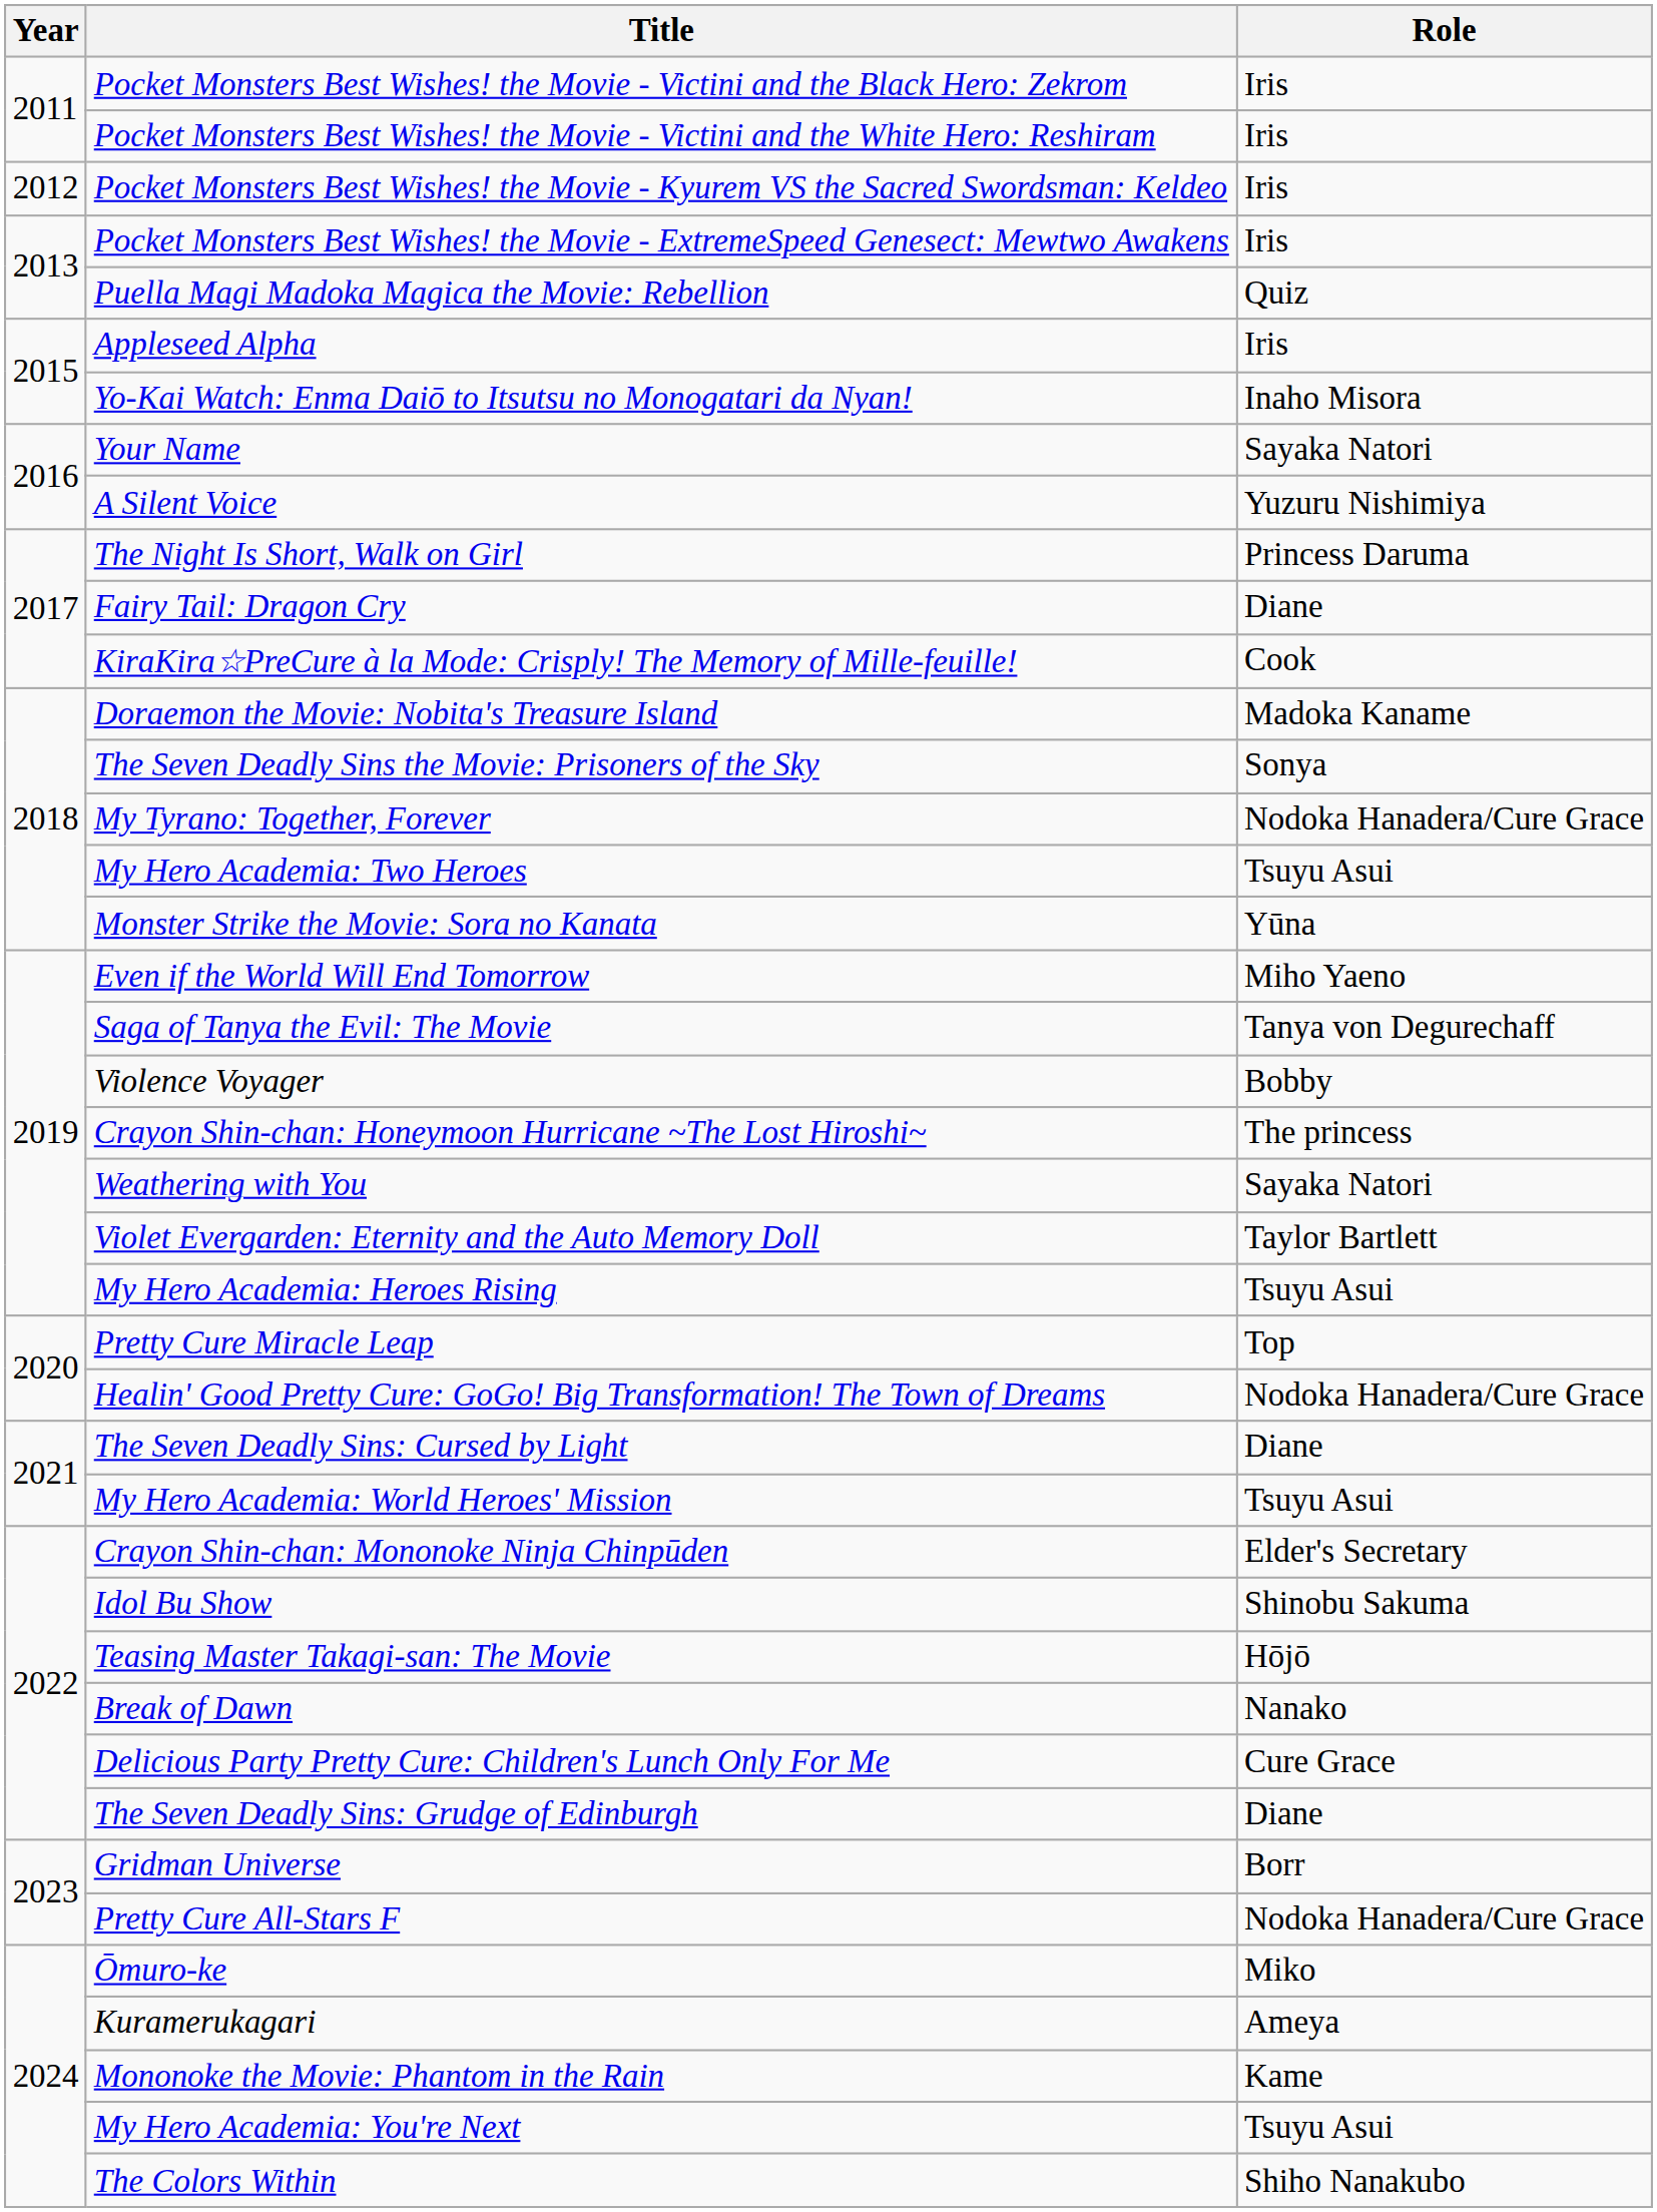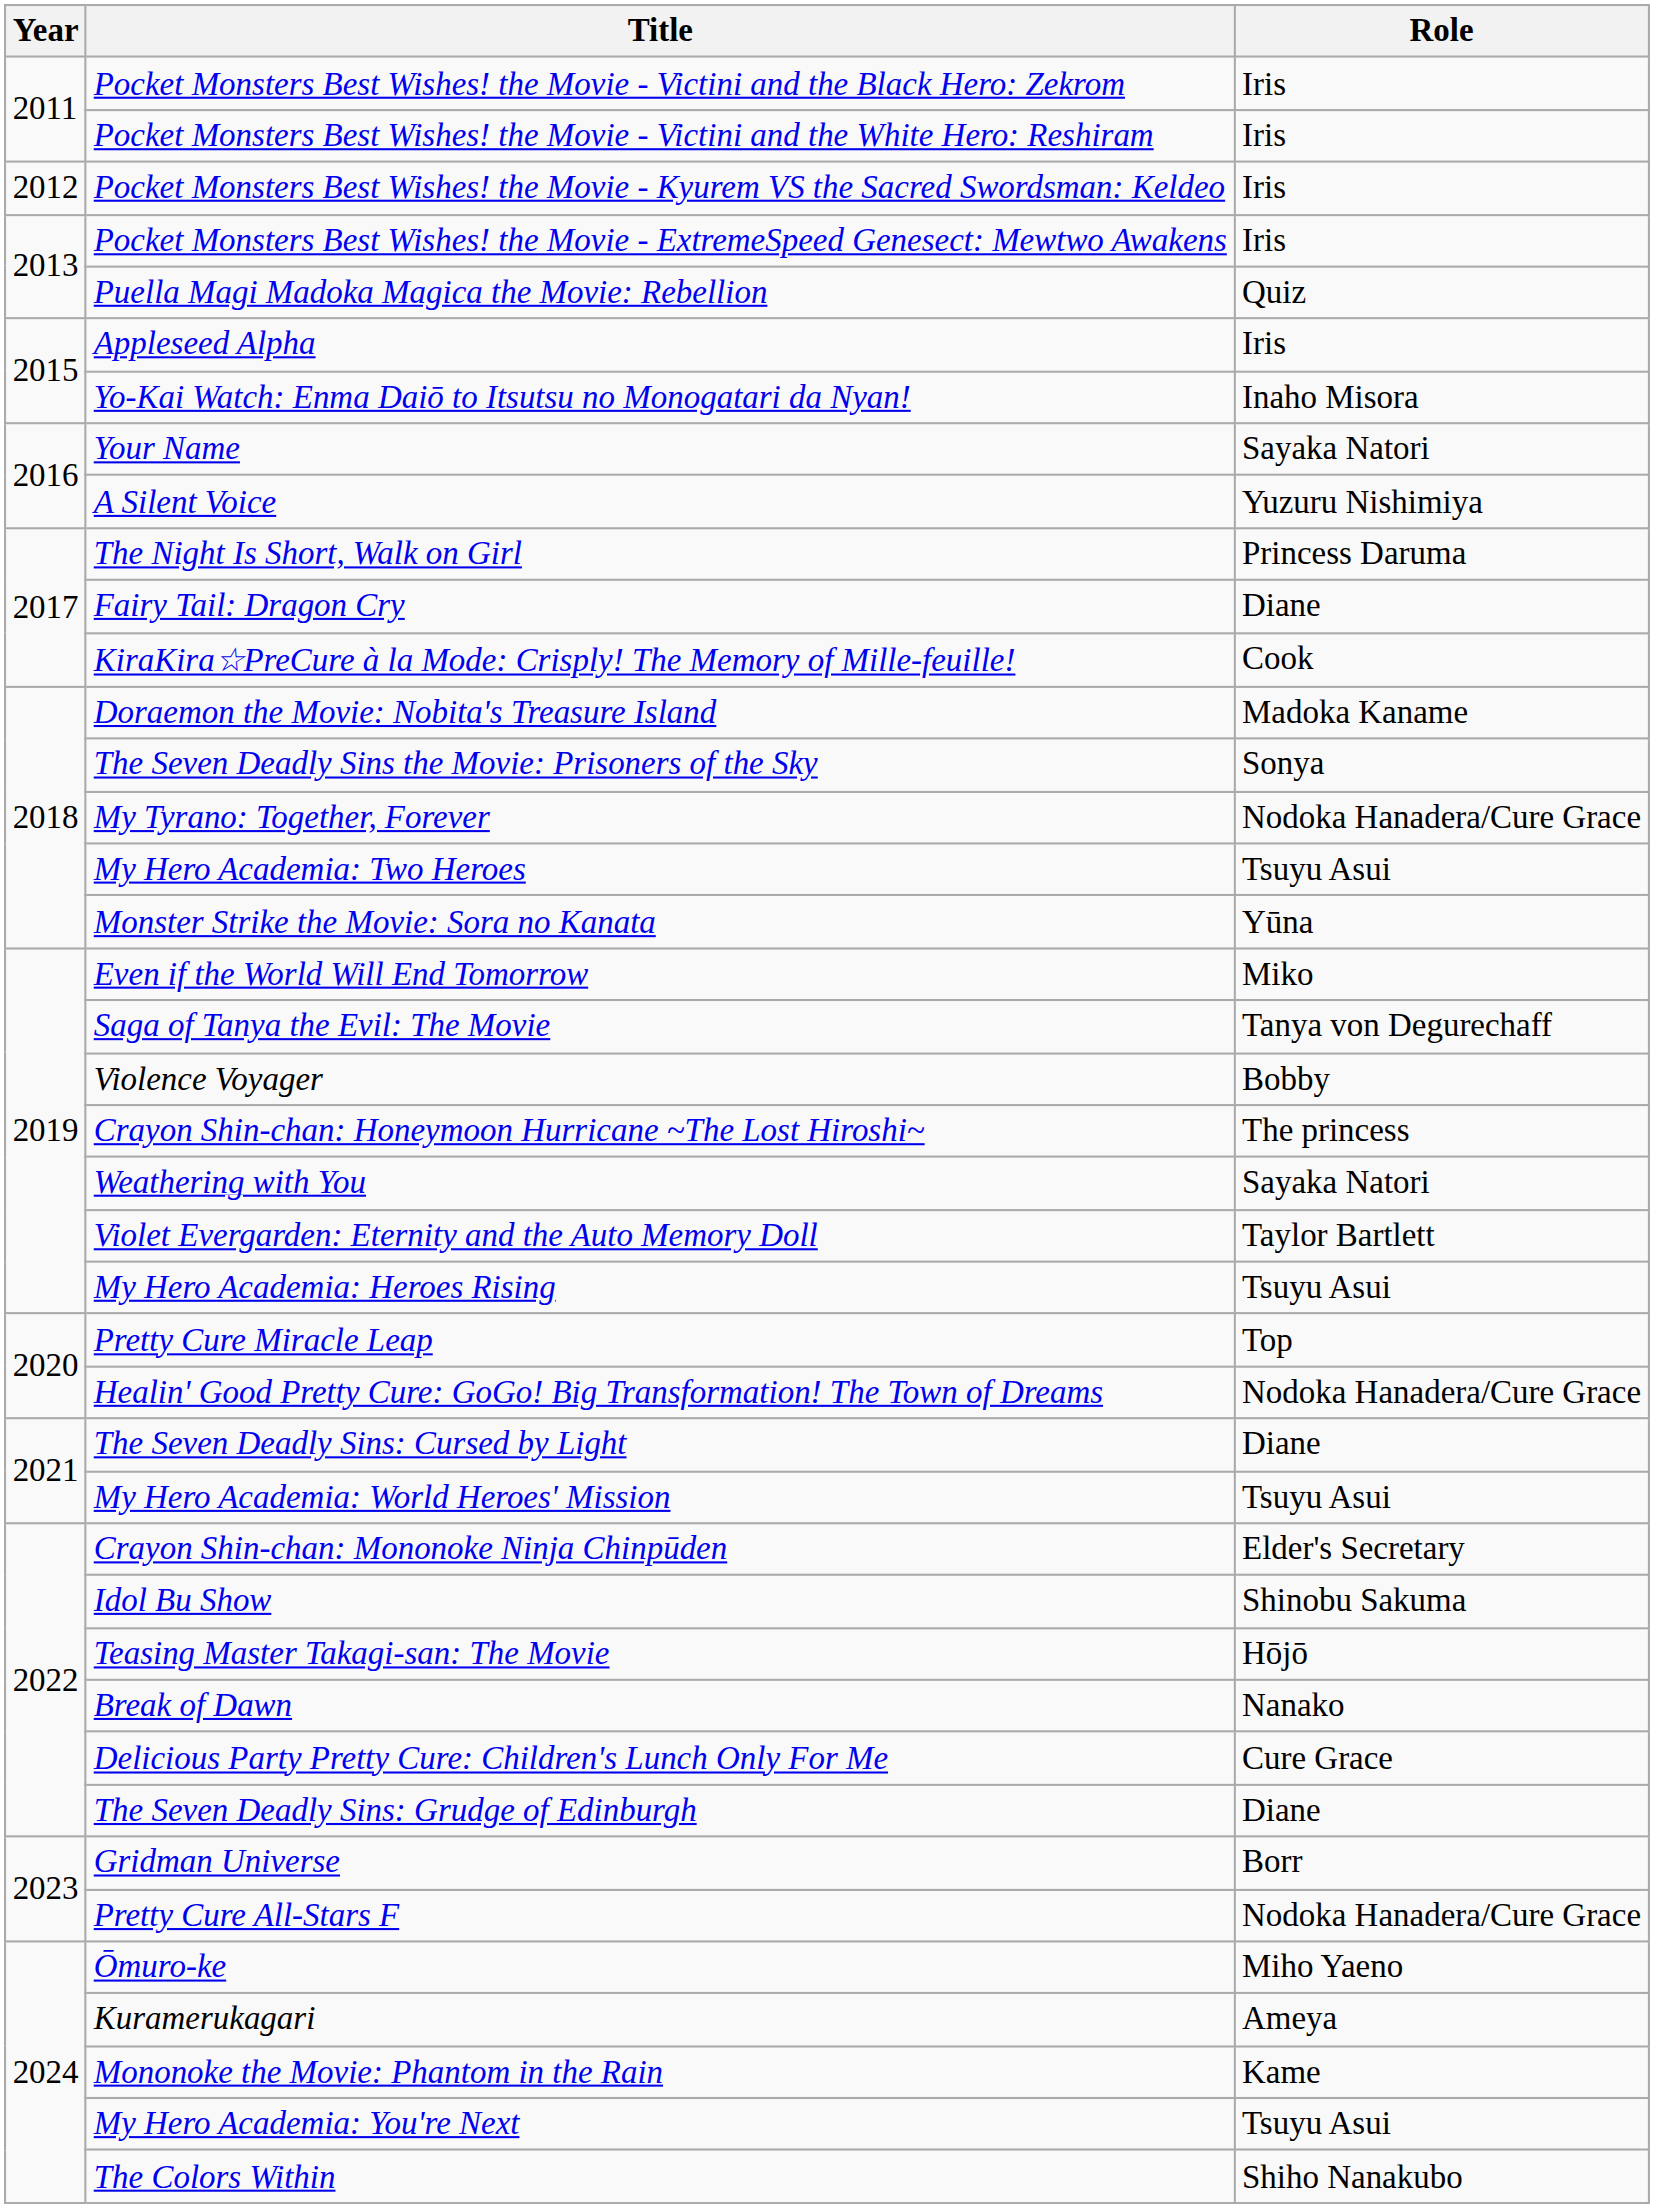Even if the World Will End Tomorrow | Role: Miho Yaeno -> Miko
Ōmuro-ke | Role: Miko -> Miho Yaeno
